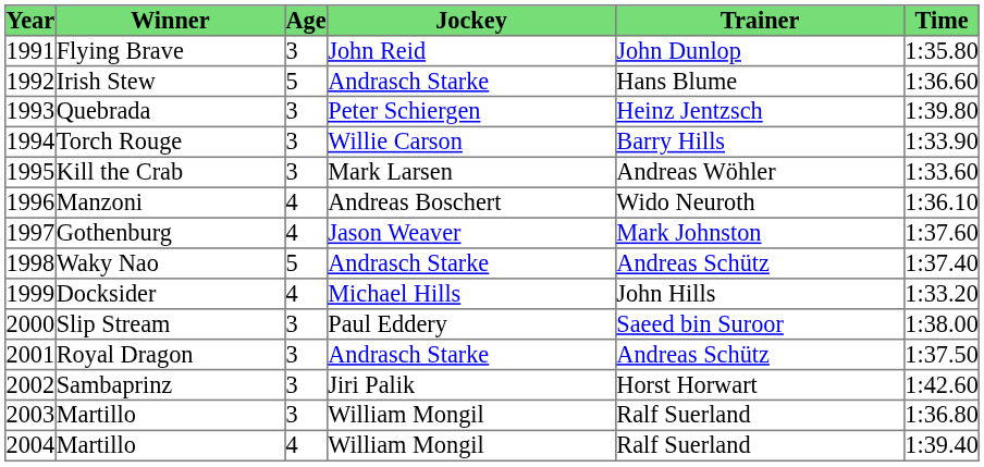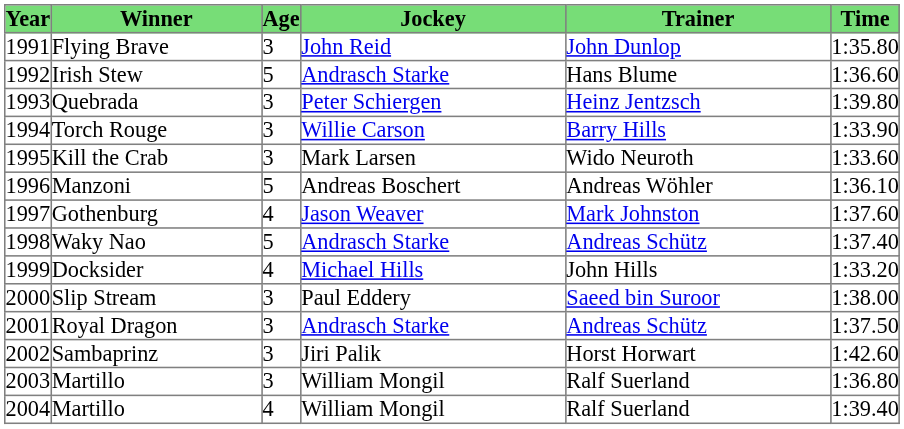Kill the Crab | Trainer: Andreas Wöhler -> Wido Neuroth
Manzoni | Age: 4 -> 5
Manzoni | Trainer: Wido Neuroth -> Andreas Wöhler
